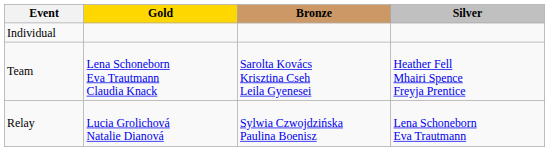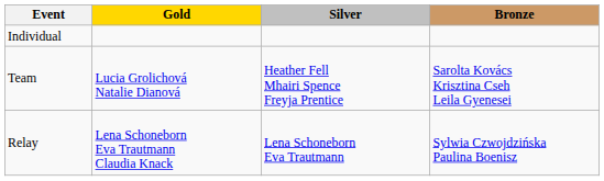columns swapped: Silver <-> Bronze
Team | Gold: Lena Schoneborn Eva Trautmann Claudia Knack -> Lucia Grolichová Natalie Dianová
Relay | Gold: Lucia Grolichová Natalie Dianová -> Lena Schoneborn Eva Trautmann Claudia Knack
